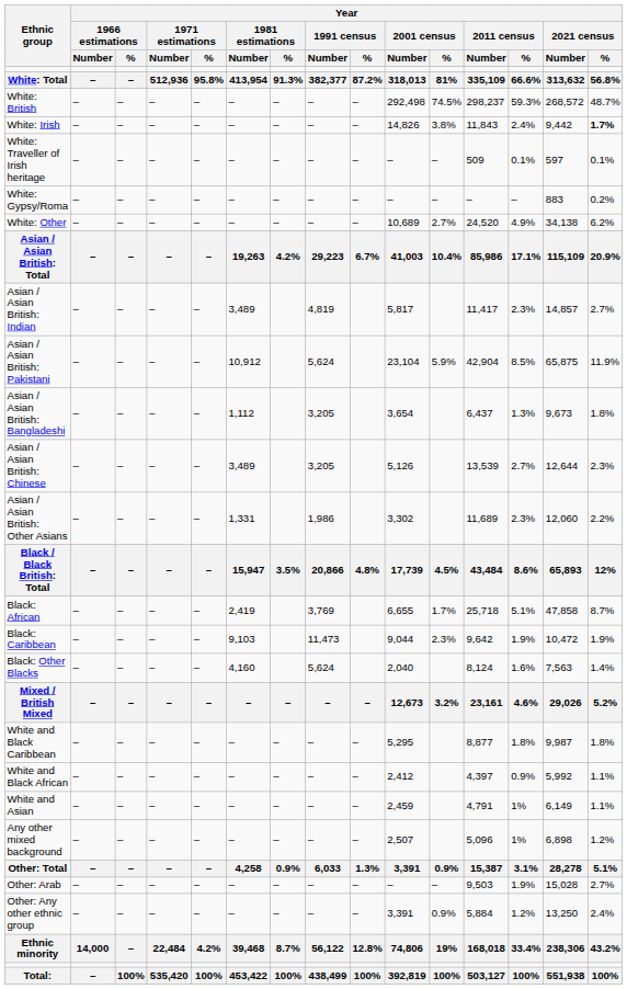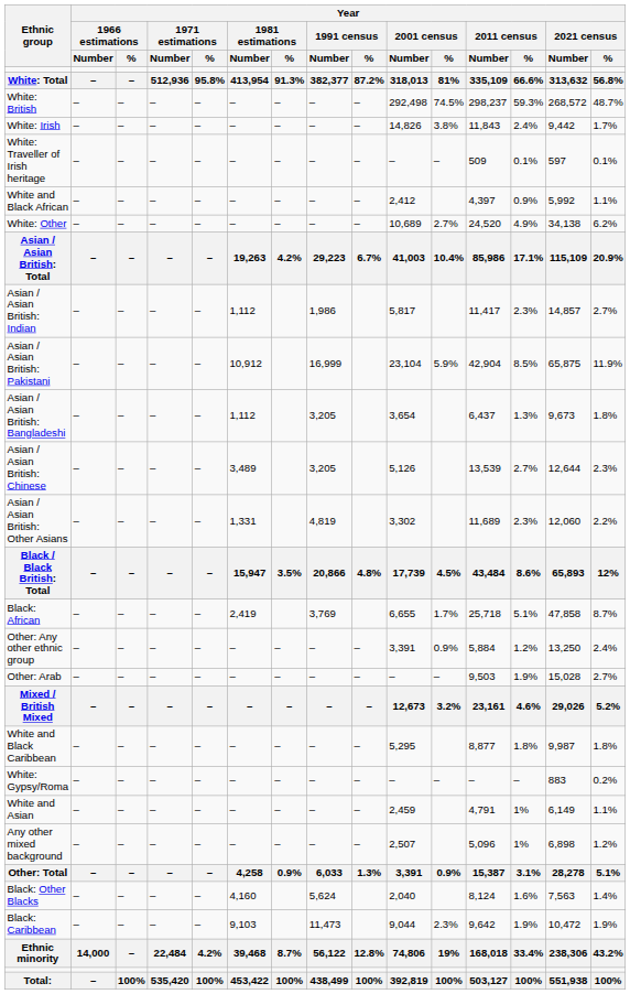White: Irish | Year / 2021 census / %: bold -> normal
rows swapped: White: Gypsy/Roma <-> White and Black African
Asian / Asian British: Indian | Year / 1981 estimations / Number: 3,489 -> 1,112
Asian / Asian British: Indian | Year / 1991 census / Number: 4,819 -> 1,986
Asian / Asian British: Pakistani | Year / 1991 census / Number: 5,624 -> 16,999
Asian / Asian British: Other Asians | Year / 1991 census / Number: 1,986 -> 4,819
rows swapped: Black: Caribbean <-> Other: Any other ethnic group
rows swapped: Black: Other Blacks <-> Other: Arab
